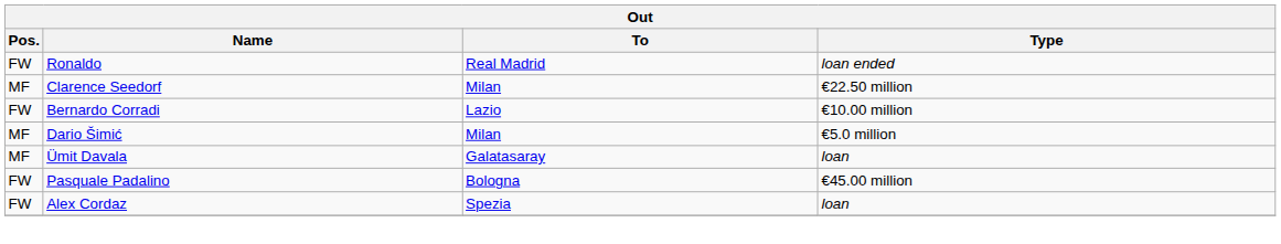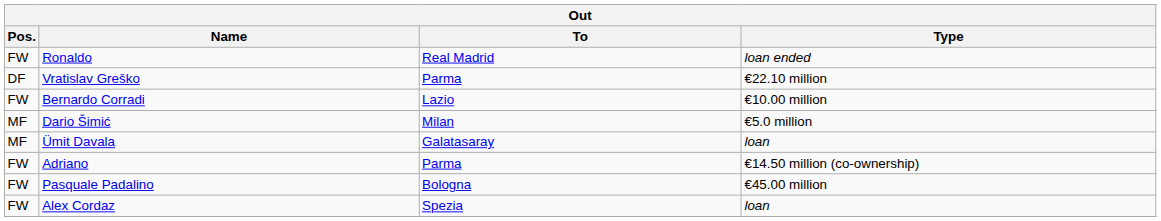- row: MF | Clarence Seedorf | Milan | €22.50 million
+ row: DF | Vratislav Greško | Parma | €22.10 million
+ row: FW | Adriano | Parma | €14.50 million (co-ownership)
